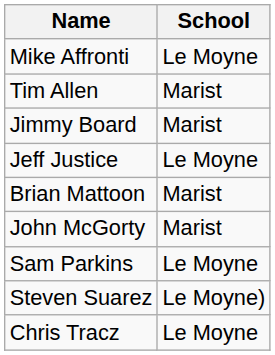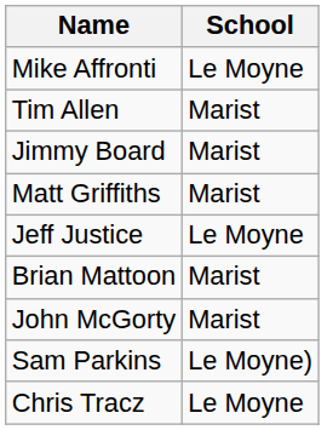+ row: Matt Griffiths | Marist
Sam Parkins | School: Le Moyne -> Le Moyne)
- row: Steven Suarez | Le Moyne)
